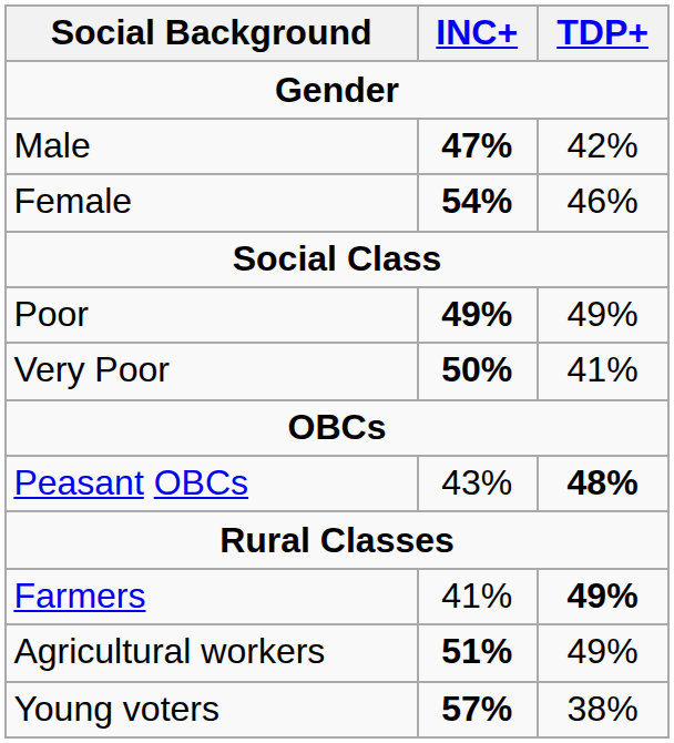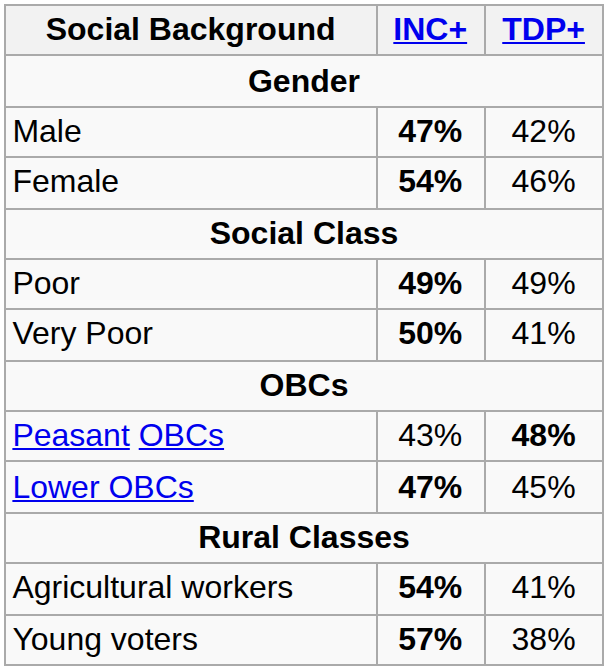+ row: Lower OBCs | 47% | 45%
- row: Farmers | 41% | 49%
Agricultural workers | INC+: 51% -> 54%
Agricultural workers | TDP+: 49% -> 41%
